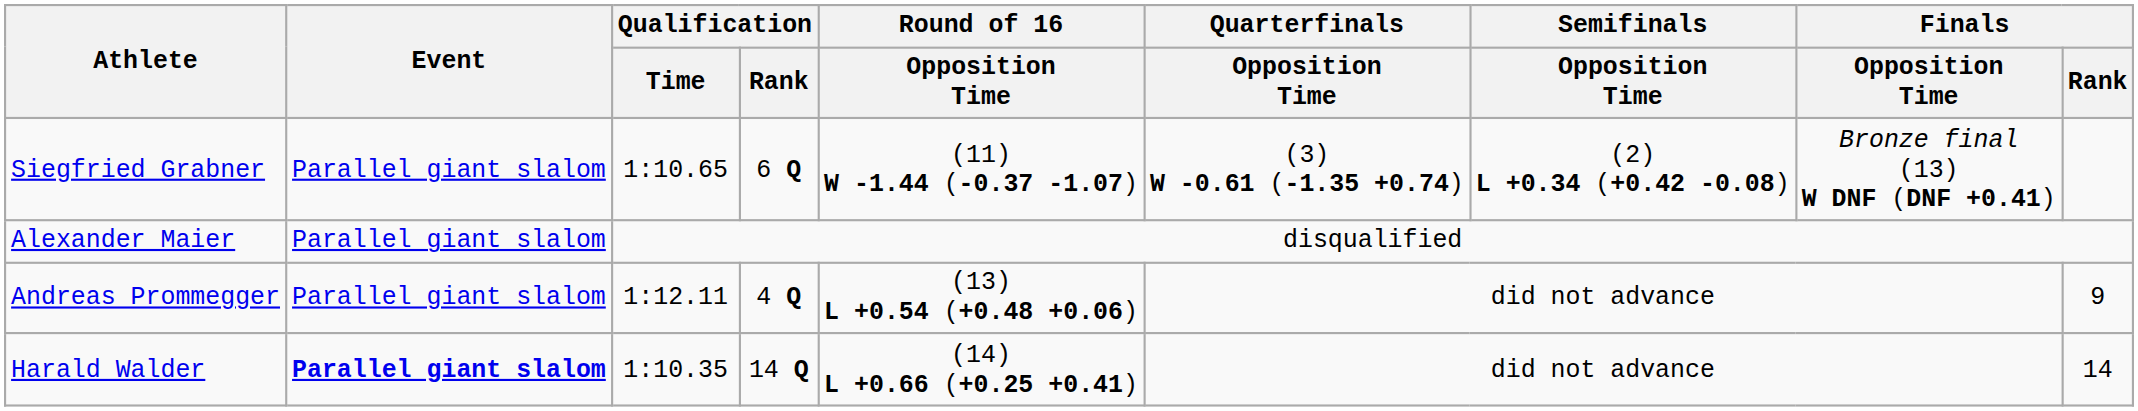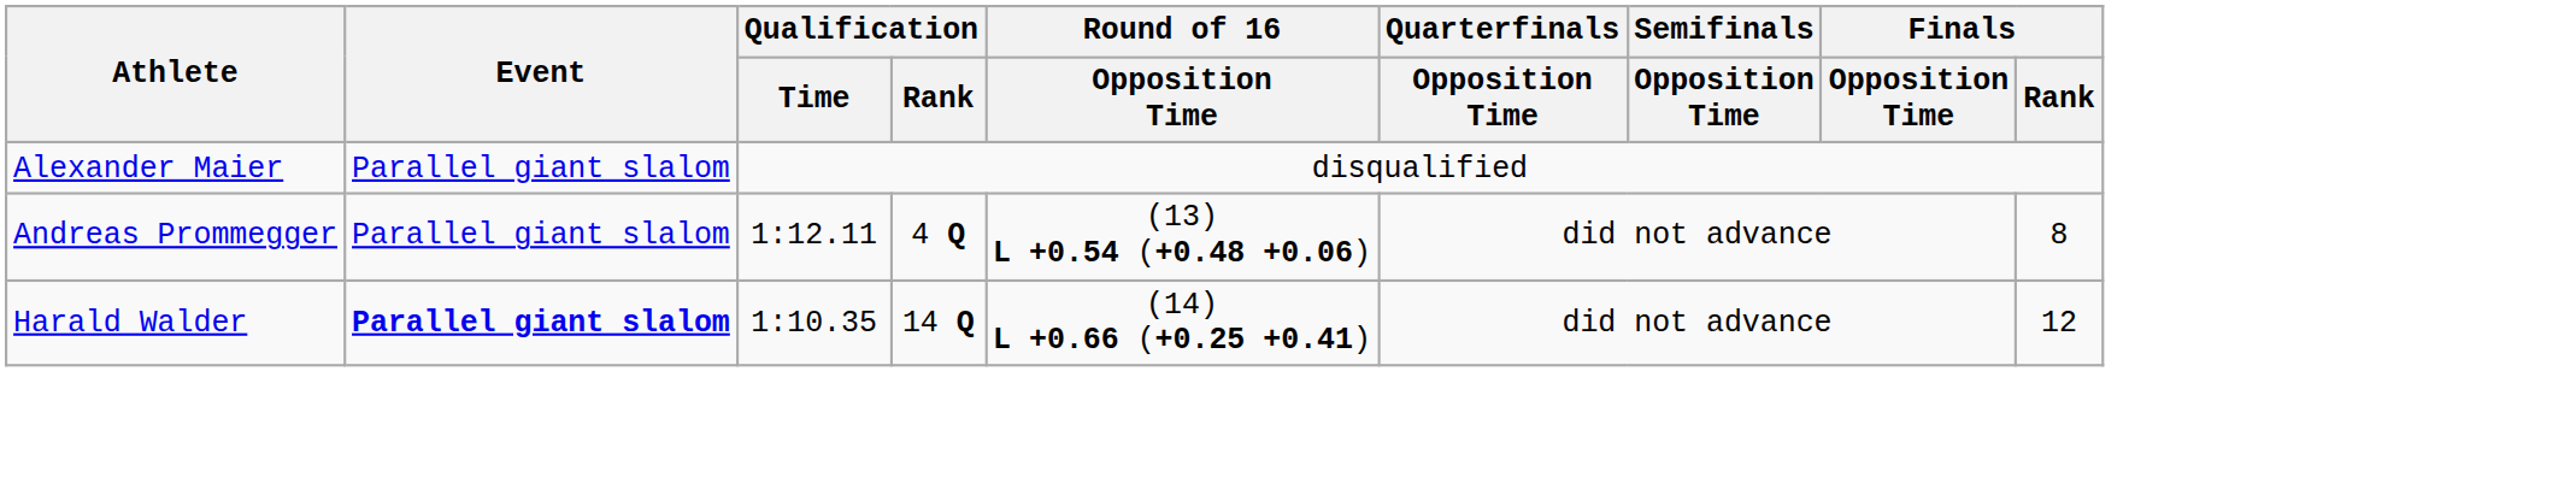- row: Siegfried Grabner | Parallel giant slalom | 1:10.65 | 6 Q | (11) W -1.44 (-0.37 -1.07) | (3) W -0.61 (-1.35 +0.74) | (2) L +0.34 (+0.42 -0.08) | Bronze final (13) W DNF (DNF +0.41)
Andreas Prommegger | Finals / Rank: 9 -> 8
Harald Walder | Finals / Rank: 14 -> 12
